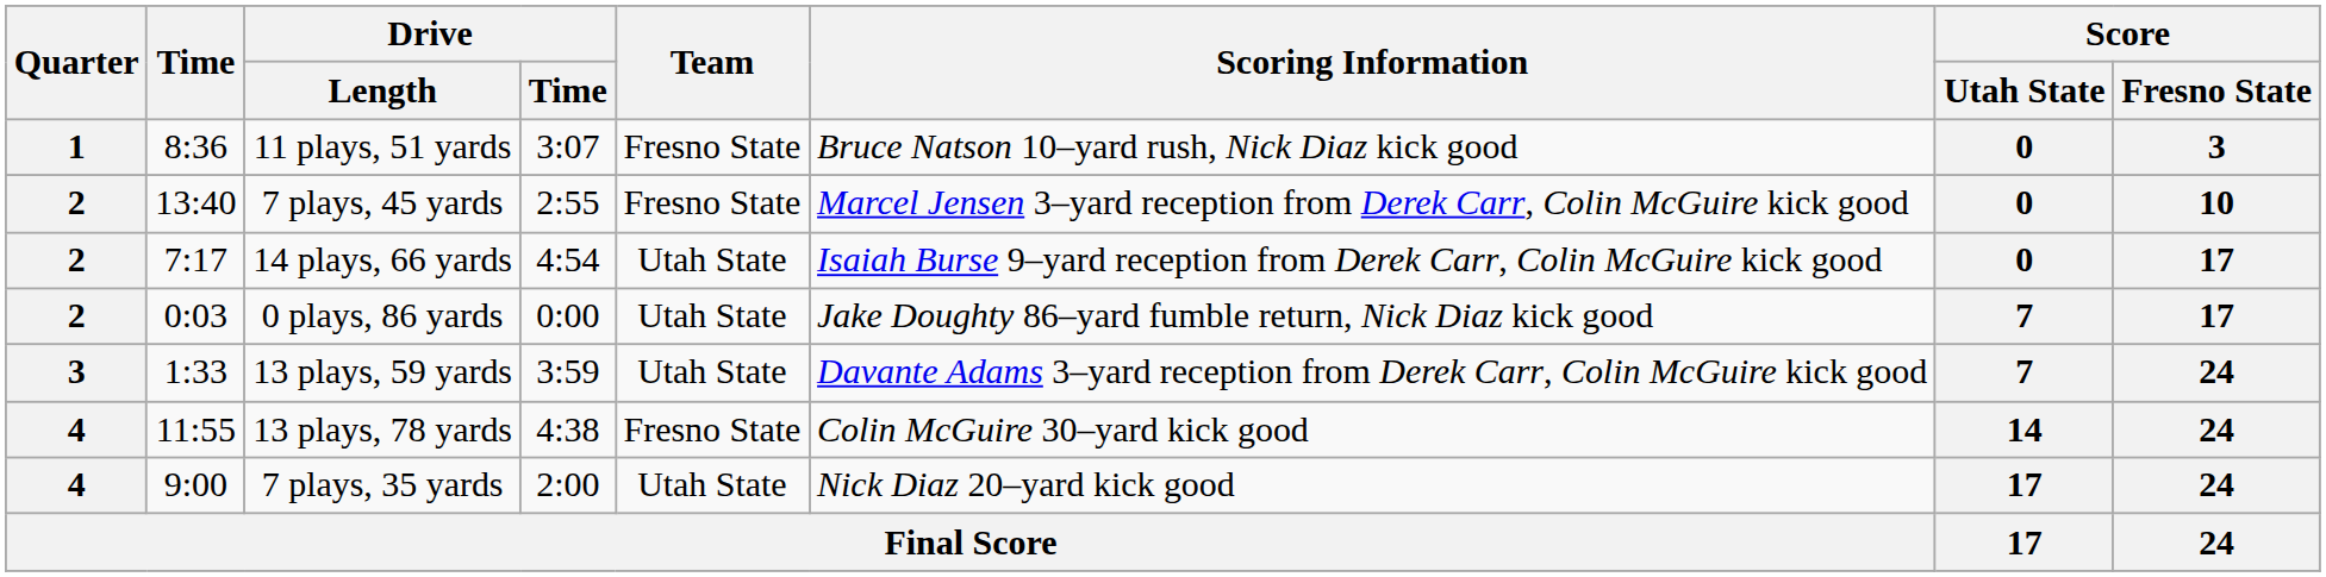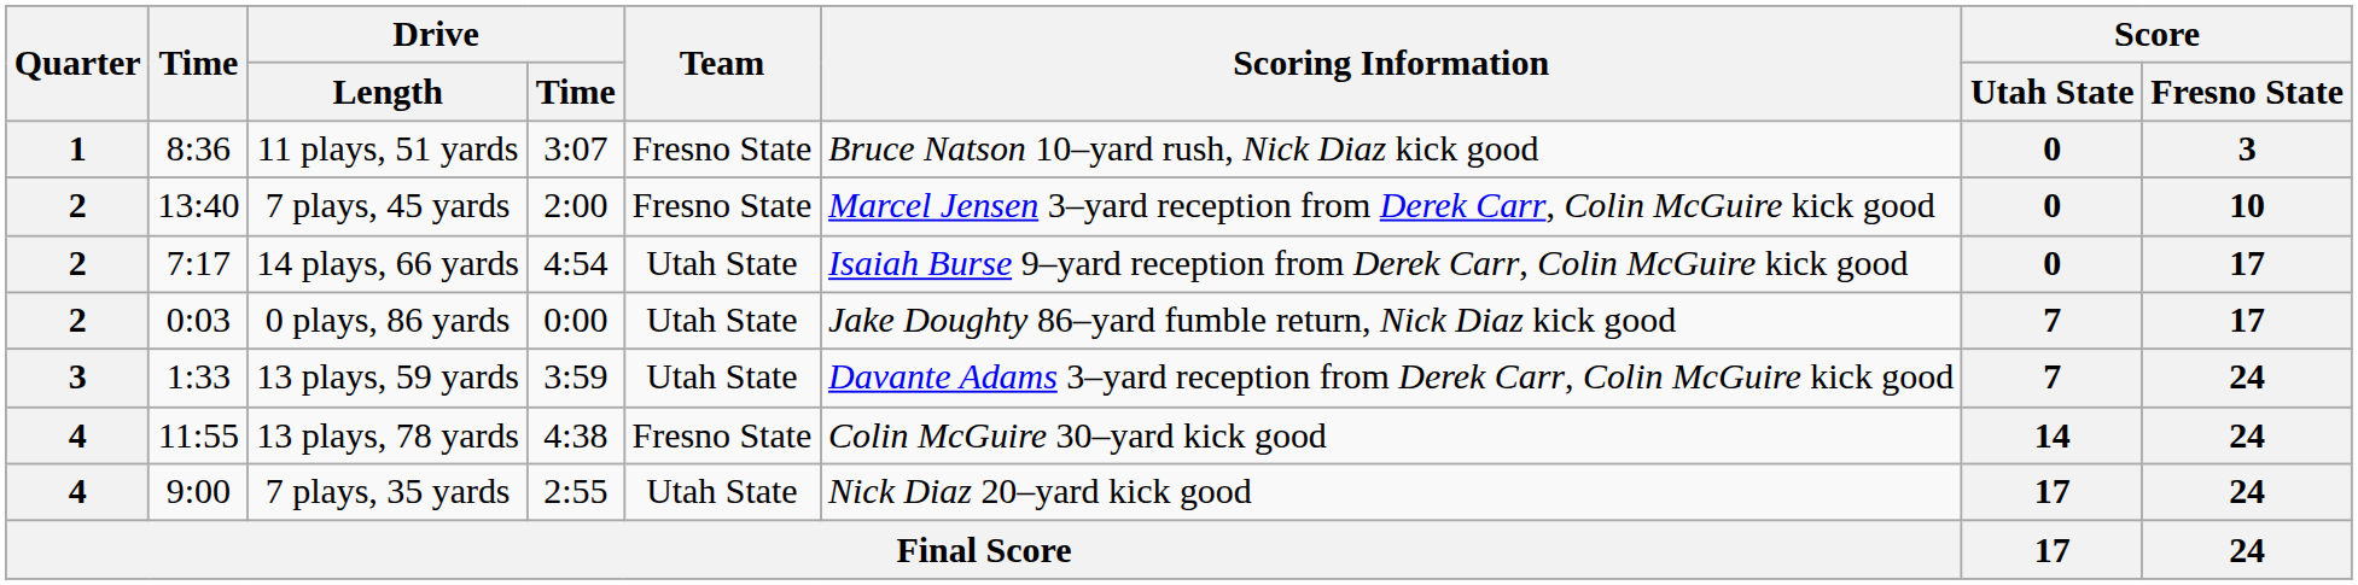7 plays, 45 yards | Drive / Time: 2:55 -> 2:00
7 plays, 35 yards | Drive / Time: 2:00 -> 2:55
